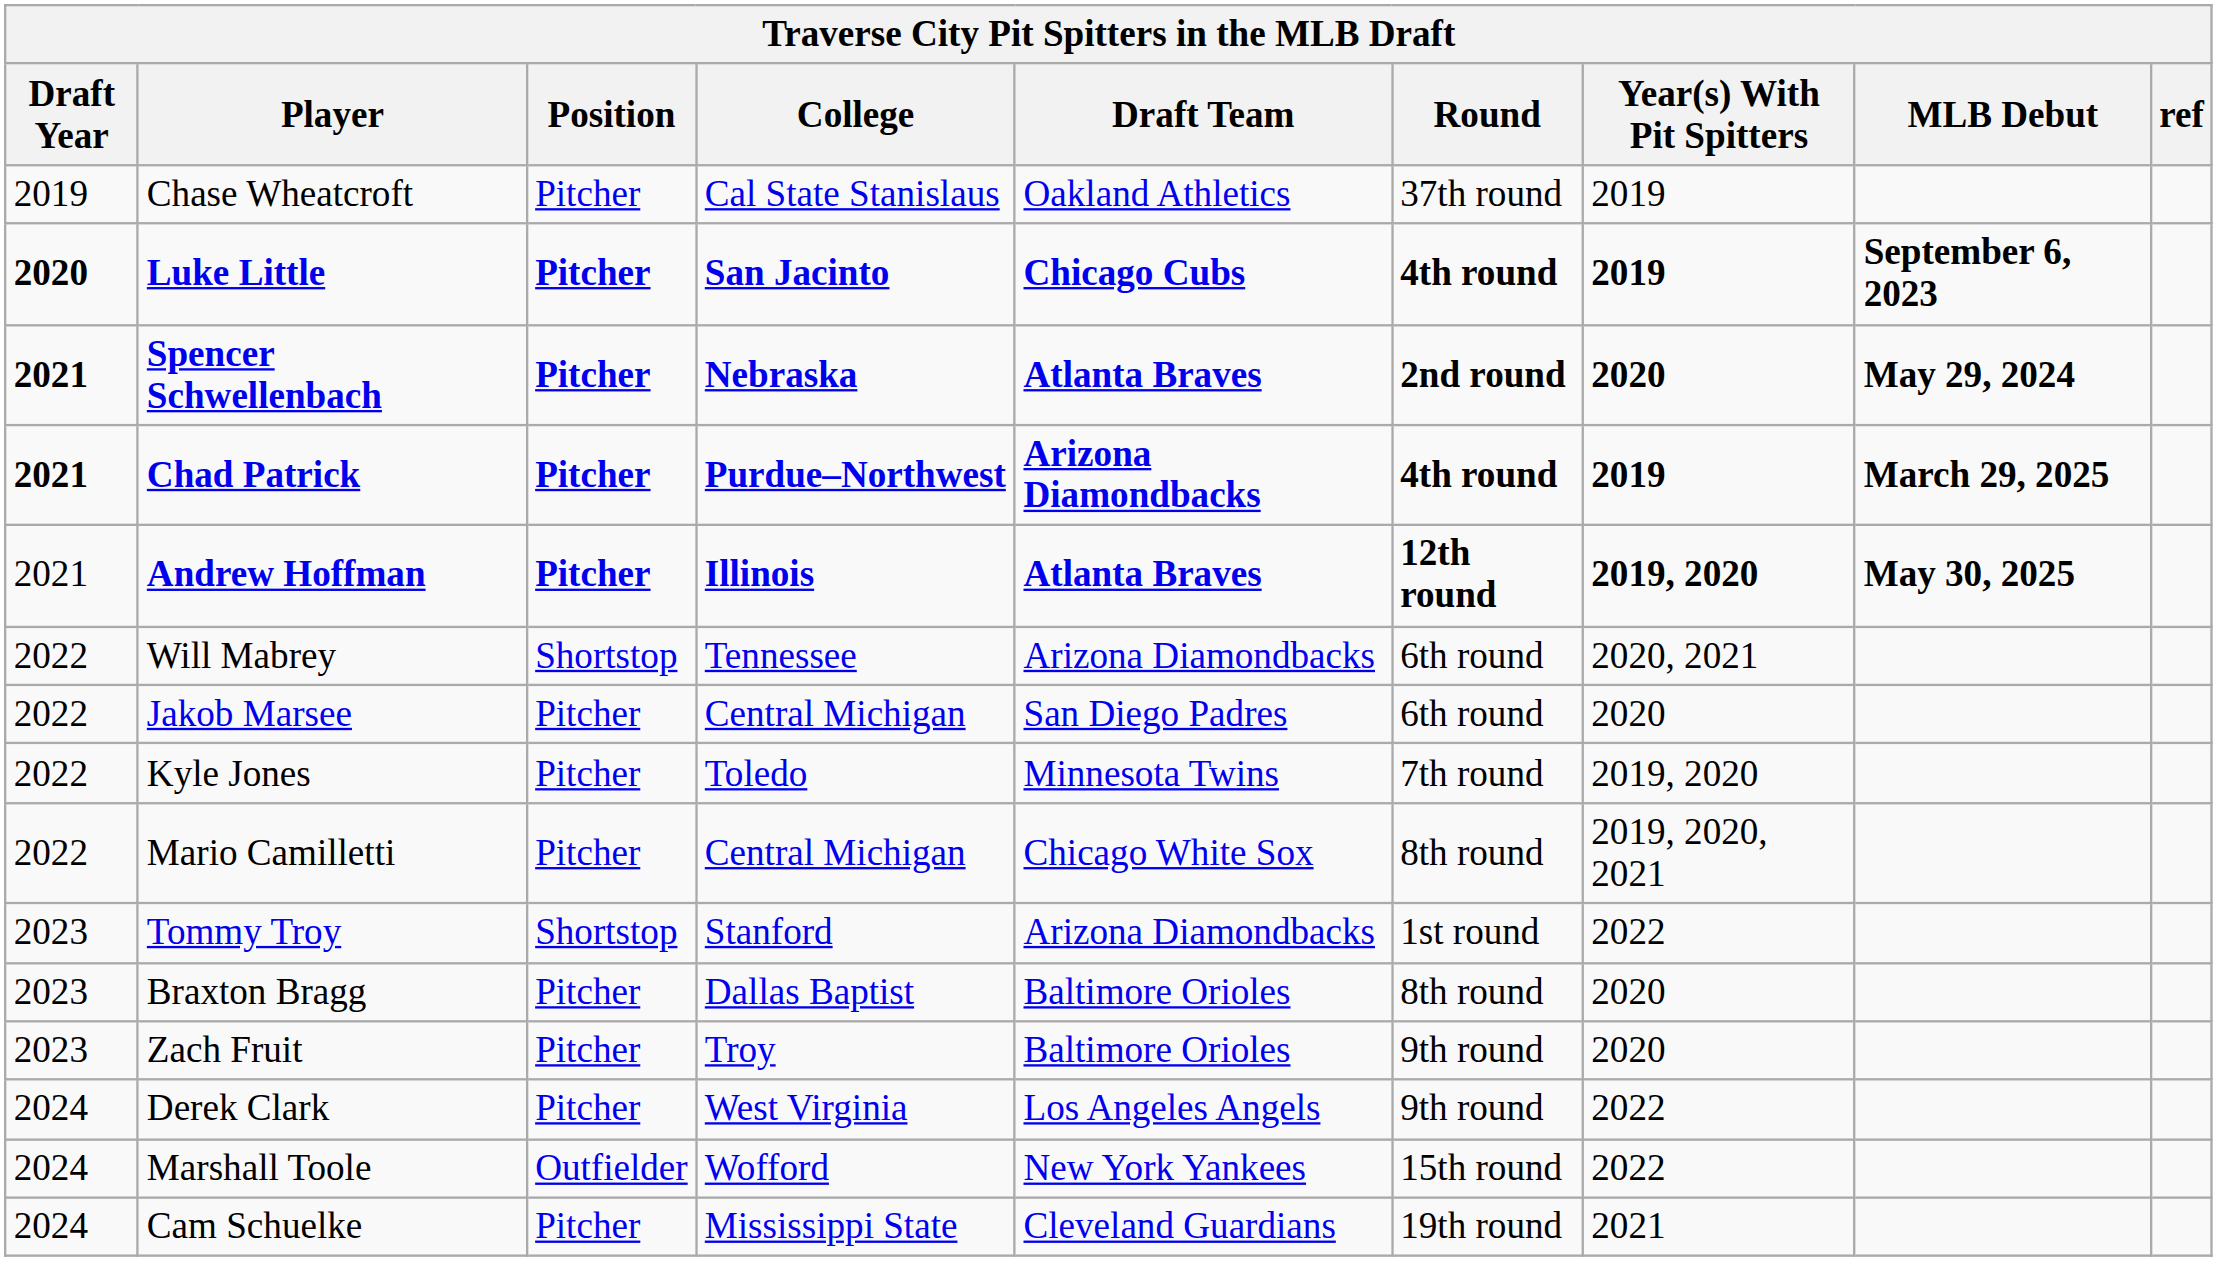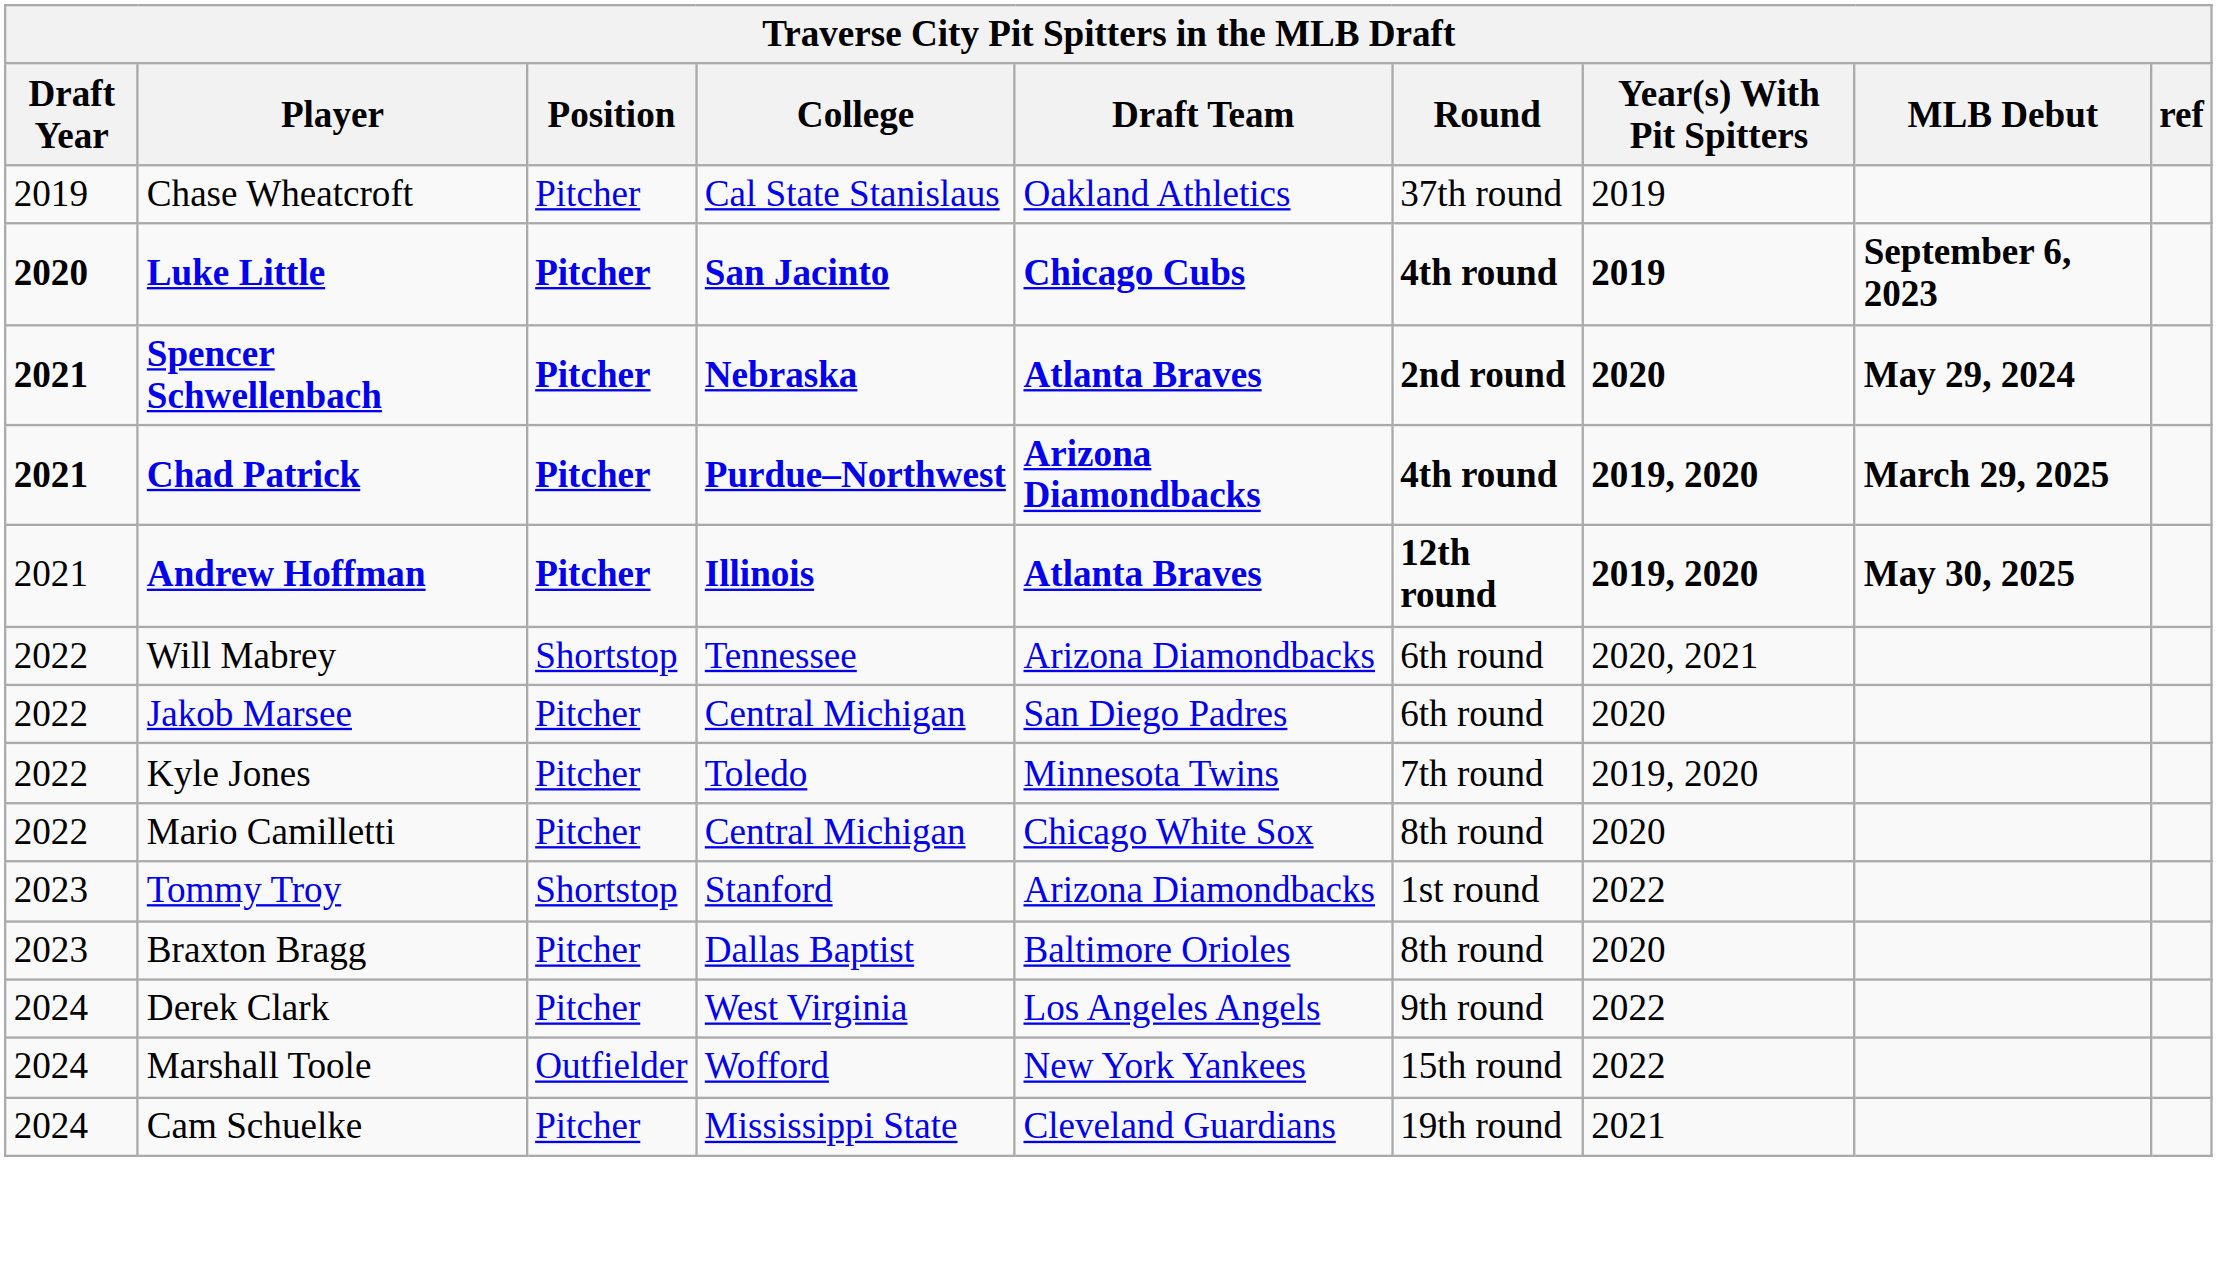Chad Patrick | Year(s) With Pit Spitters: 2019 -> 2019, 2020
Mario Camilletti | Year(s) With Pit Spitters: 2019, 2020, 2021 -> 2020
- row: 2023 | Zach Fruit | Pitcher | Troy | Baltimore Orioles | 9th round | 2020
